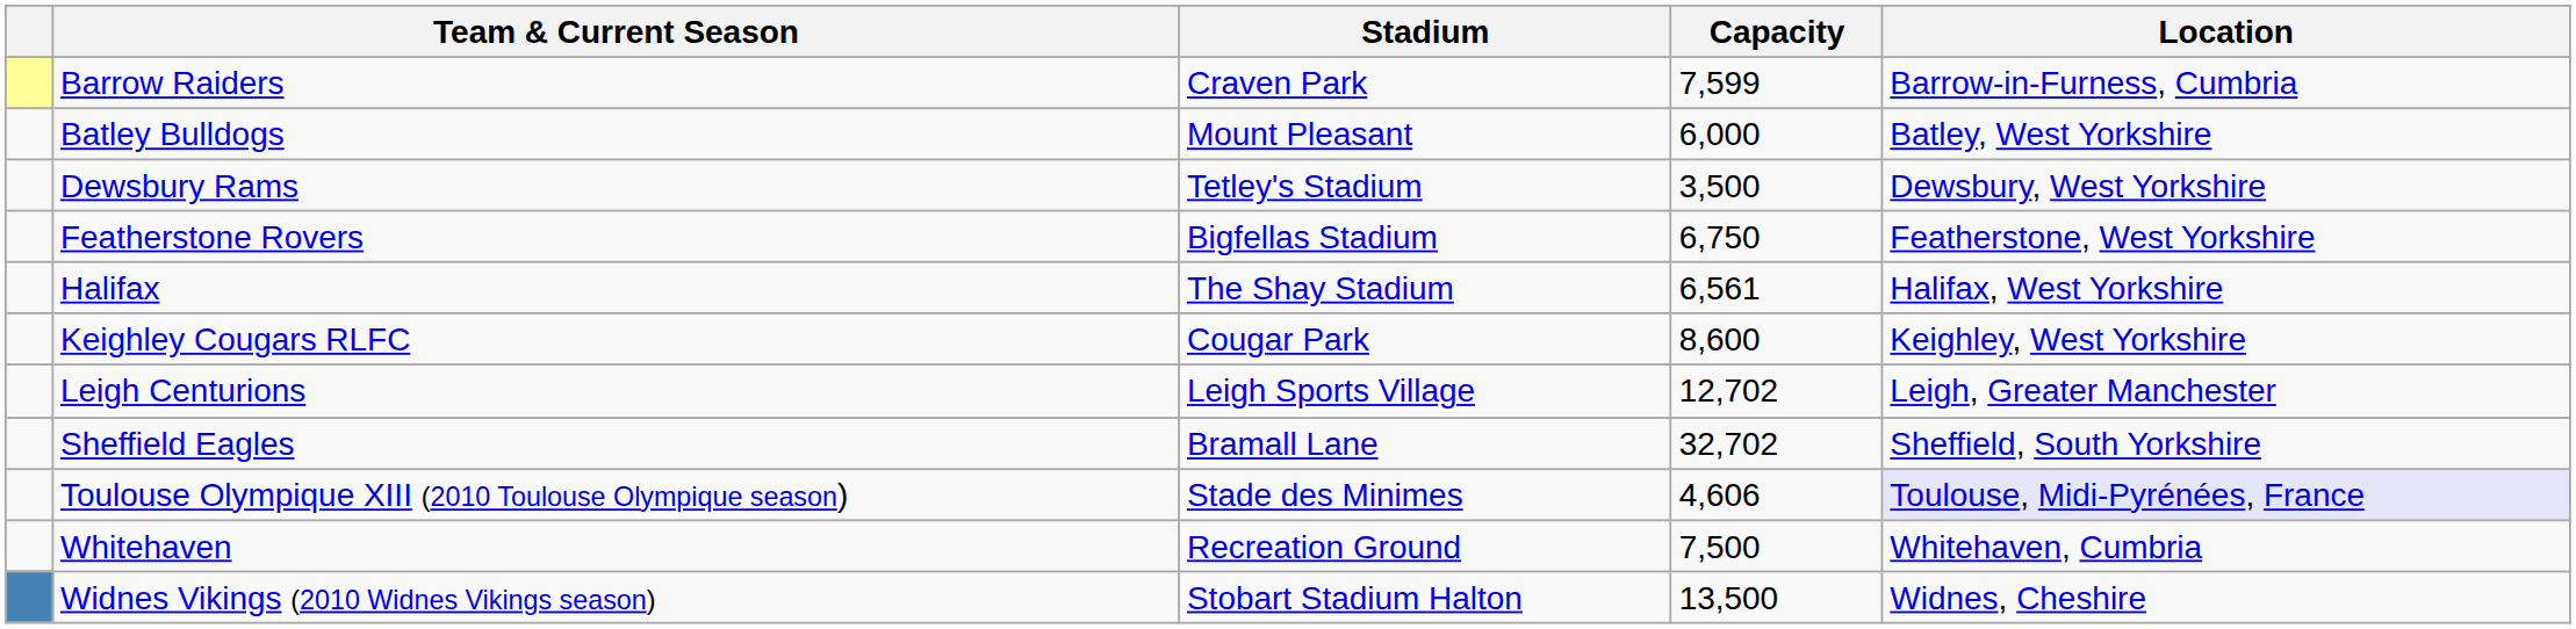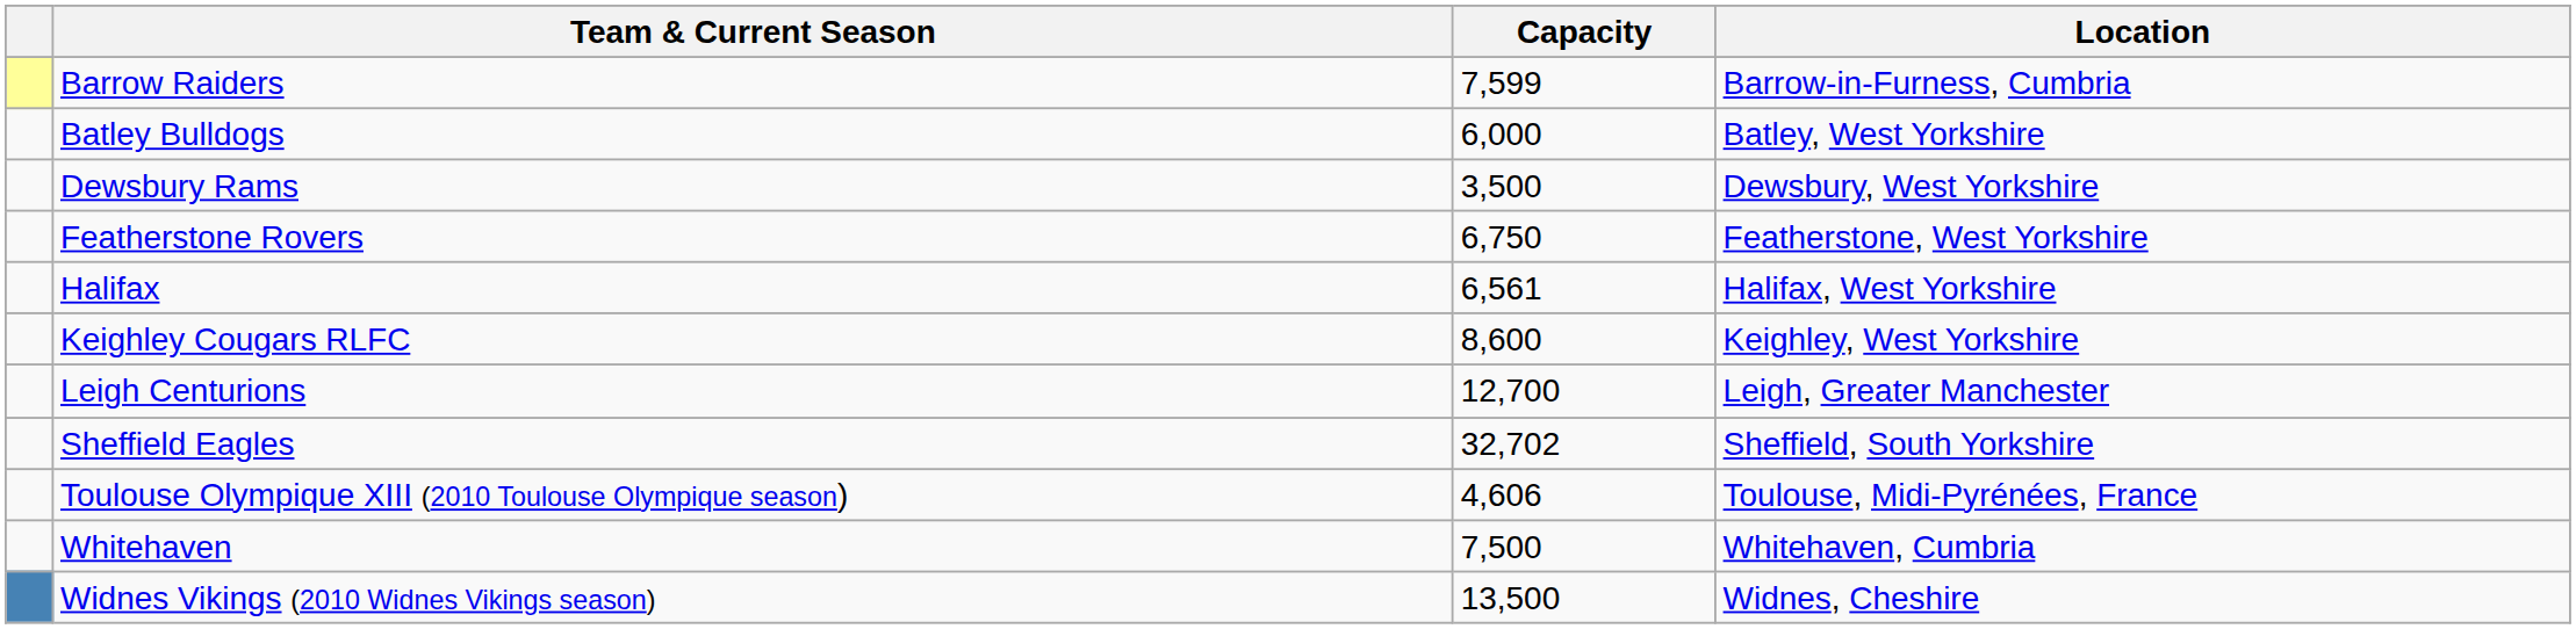- column: Stadium | Craven Park | Mount Pleasant | Tetley's Stadium | Bigfellas Stadium | The Shay Stadium | Cougar Park | Leigh Sports Village | Bramall Lane | Stade des Minimes | Recreation Ground | Stobart Stadium Halton
Leigh Centurions | Capacity: 12,702 -> 12,700
Toulouse Olympique XIII (2010 Toulouse Olympique season) | Location: lavender background -> no background
